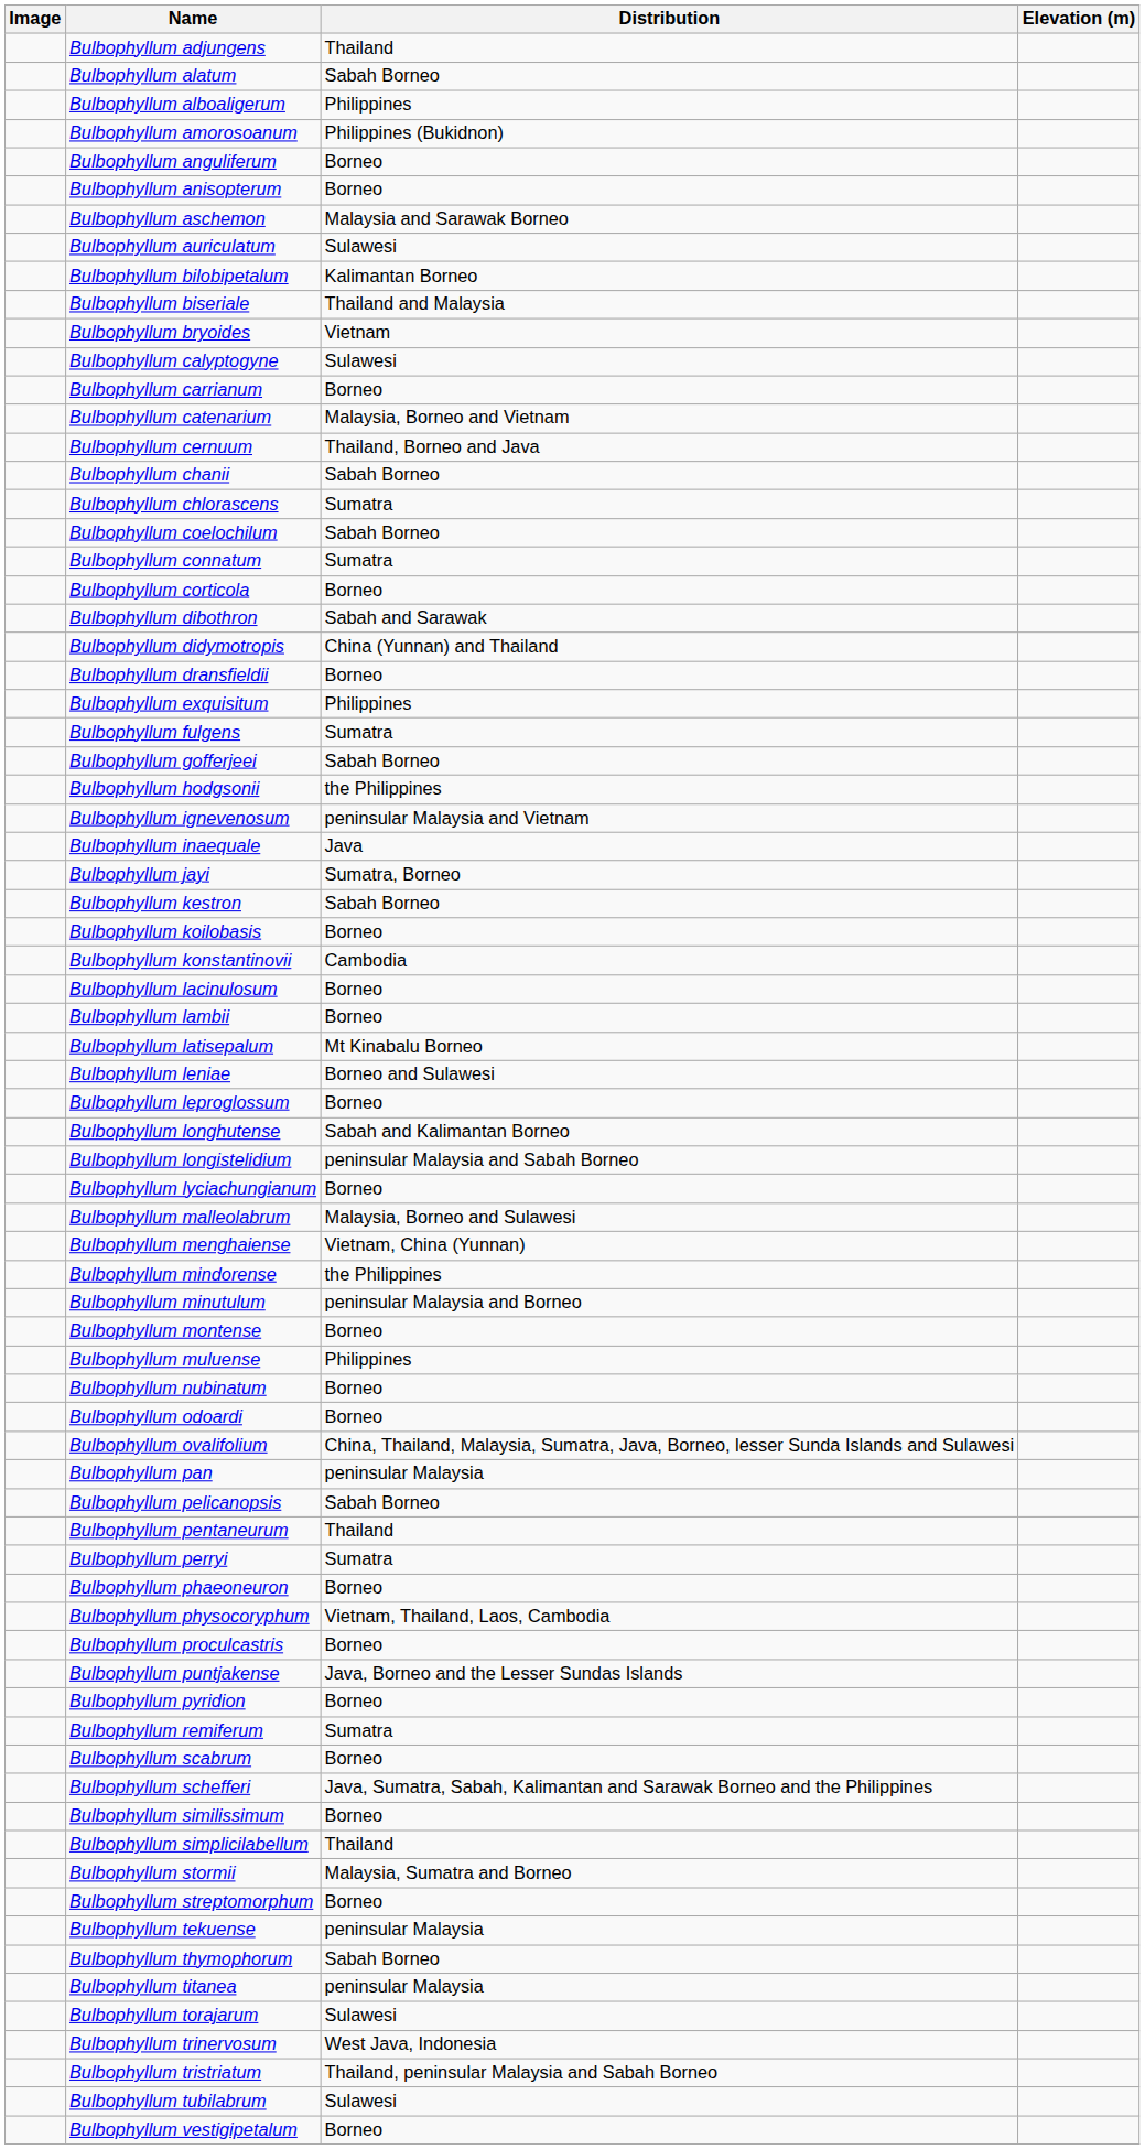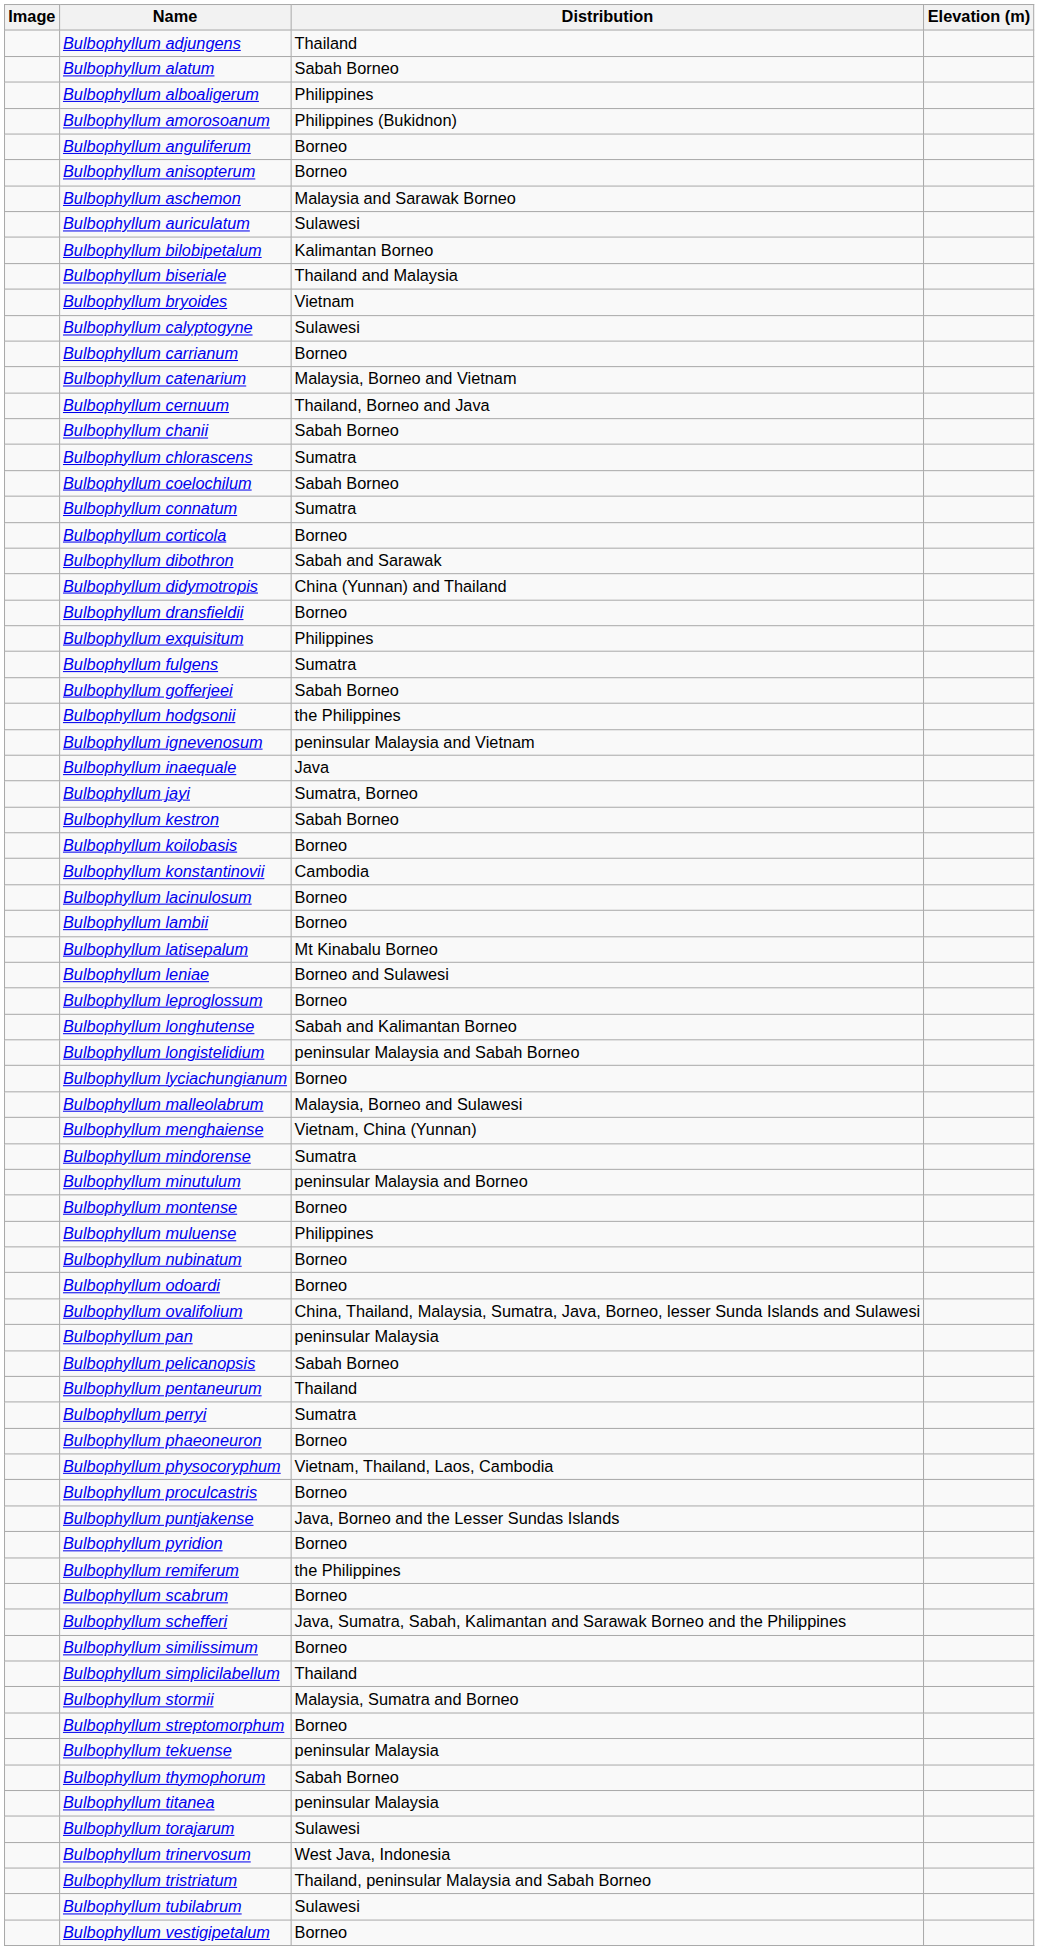Bulbophyllum mindorense | Distribution: the Philippines -> Sumatra
Bulbophyllum remiferum | Distribution: Sumatra -> the Philippines
